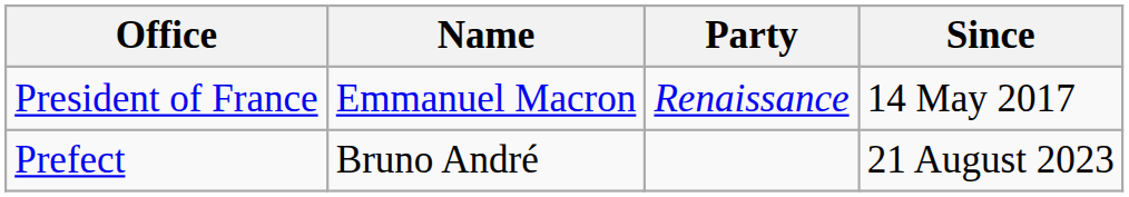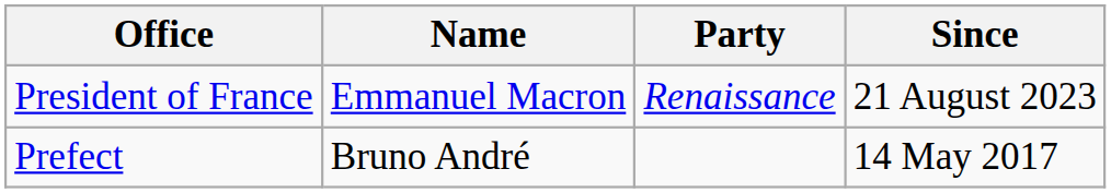President of France | Since: 14 May 2017 -> 21 August 2023
Prefect | Since: 21 August 2023 -> 14 May 2017
